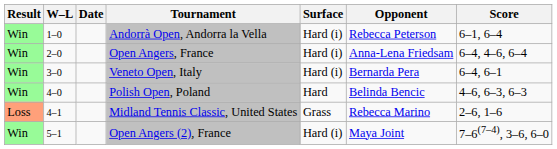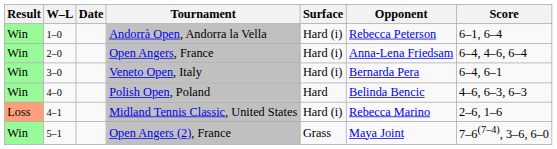Midland Tennis Classic, United States | Surface: Grass -> Hard (i)
Open Angers (2), France | Surface: Hard (i) -> Grass
